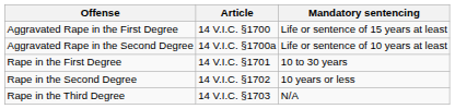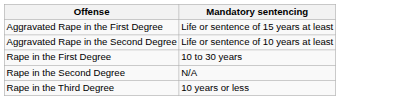- column: Article | 14 V.I.C. §1700 | 14 V.I.C. §1700a | 14 V.I.C. §1701 | 14 V.I.C. §1702 | 14 V.I.C. §1703
Rape in the Second Degree | Mandatory sentencing: 10 years or less -> N/A
Rape in the Third Degree | Mandatory sentencing: N/A -> 10 years or less
